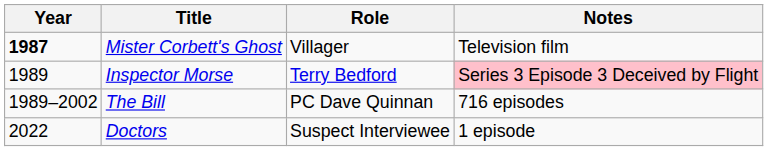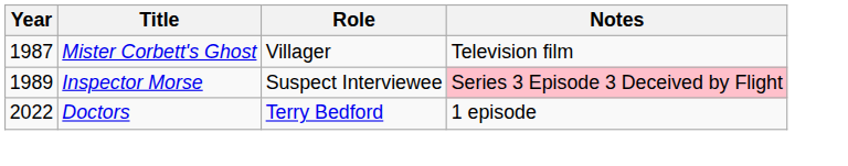Mister Corbett's Ghost | Year: bold -> normal
Inspector Morse | Role: Terry Bedford -> Suspect Interviewee
- row: 1989–2002 | The Bill | PC Dave Quinnan | 716 episodes
Doctors | Role: Suspect Interviewee -> Terry Bedford
